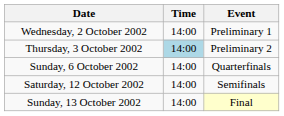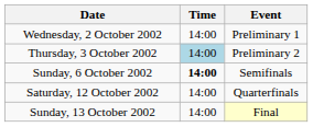Sunday, 6 October 2002 | Time: normal -> bold
Sunday, 6 October 2002 | Event: Quarterfinals -> Semifinals
Saturday, 12 October 2002 | Event: Semifinals -> Quarterfinals
